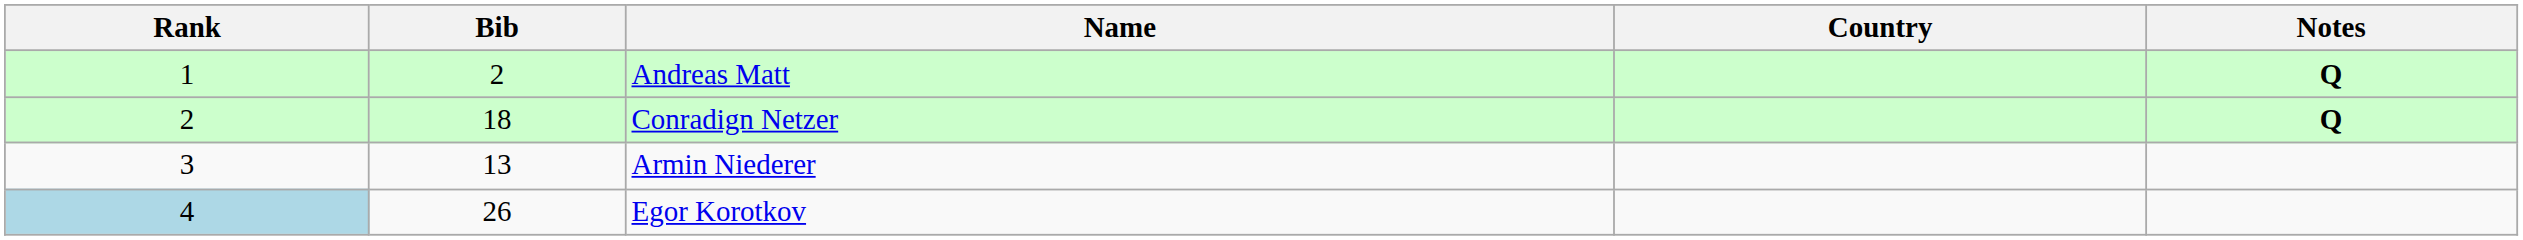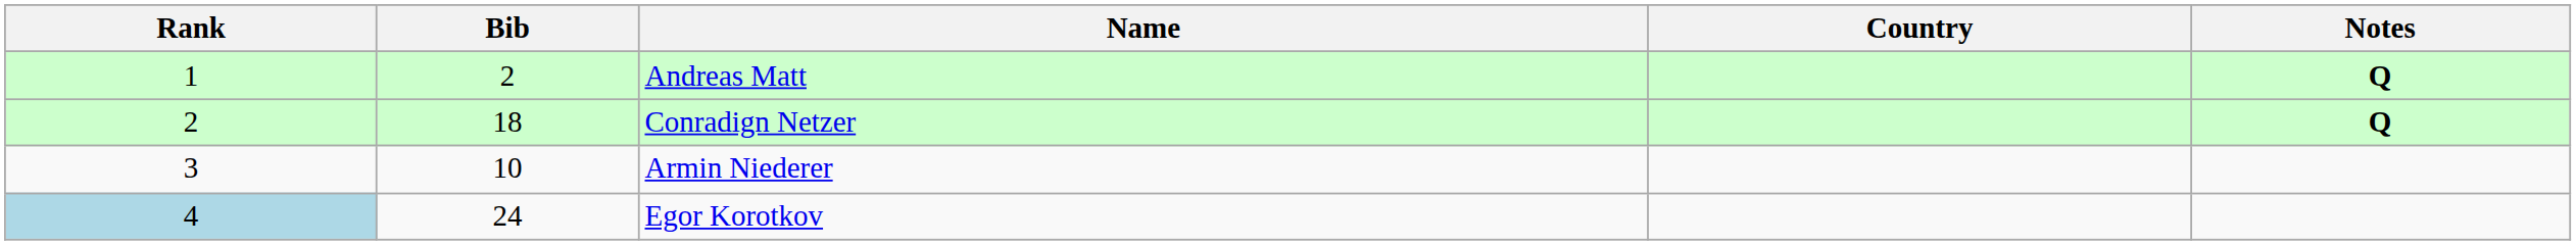Armin Niederer | Bib: 13 -> 10
Egor Korotkov | Bib: 26 -> 24
